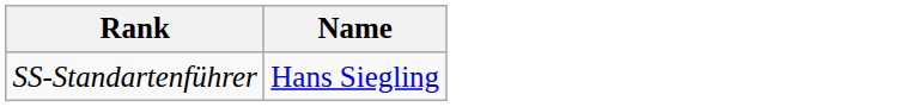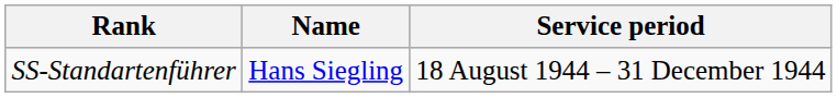+ column: Service period | 18 August 1944 – 31 December 1944
